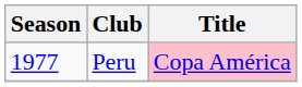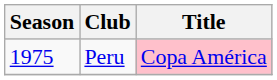Peru | Season: 1977 -> 1975
